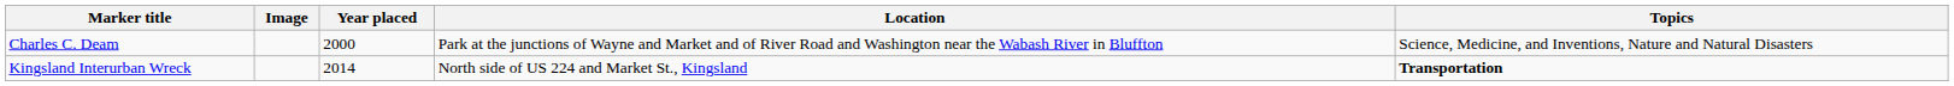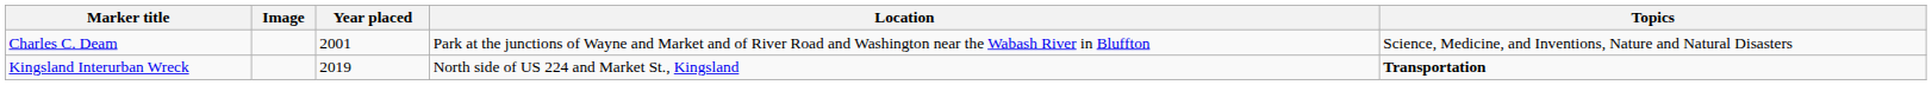Charles C. Deam | Year placed: 2000 -> 2001
Kingsland Interurban Wreck | Year placed: 2014 -> 2019
